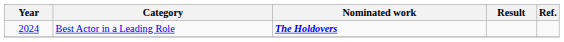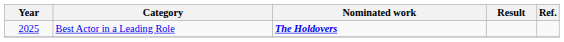Best Actor in a Leading Role | Year: 2024 -> 2025
